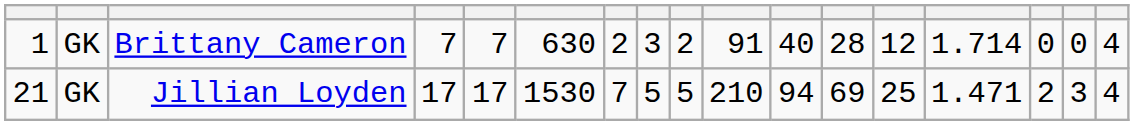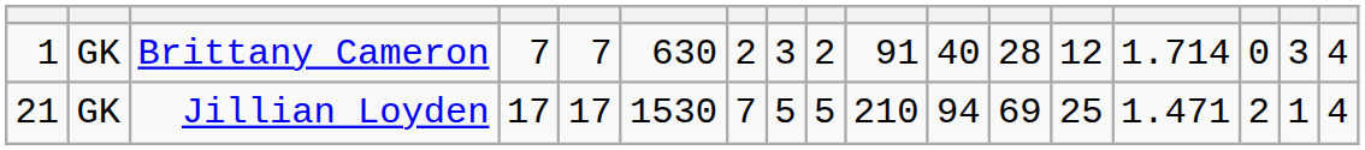Brittany Cameron | column 16: 0 -> 3
Jillian Loyden | column 16: 3 -> 1
